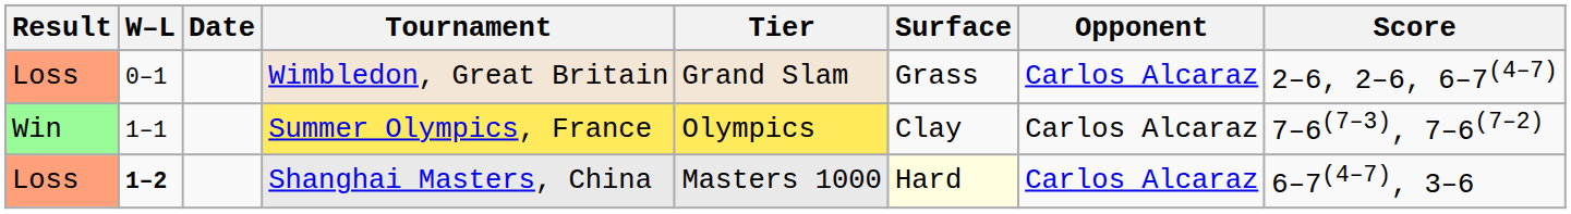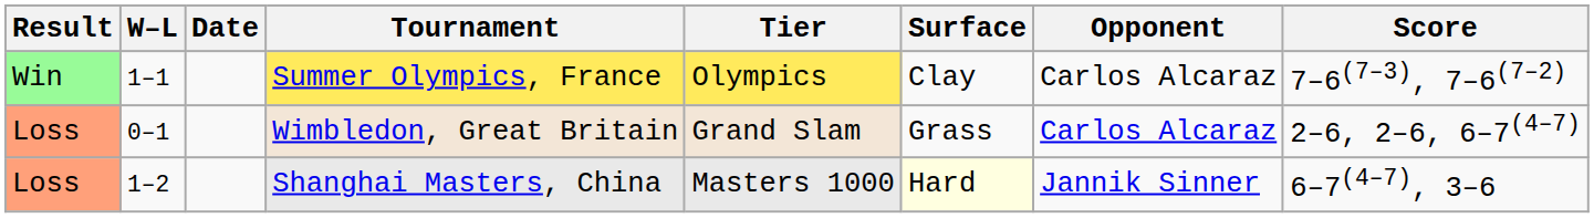rows swapped: Wimbledon, Great Britain <-> Summer Olympics, France
Shanghai Masters, China | W–L: bold -> normal
Shanghai Masters, China | Opponent: Carlos Alcaraz -> Jannik Sinner
